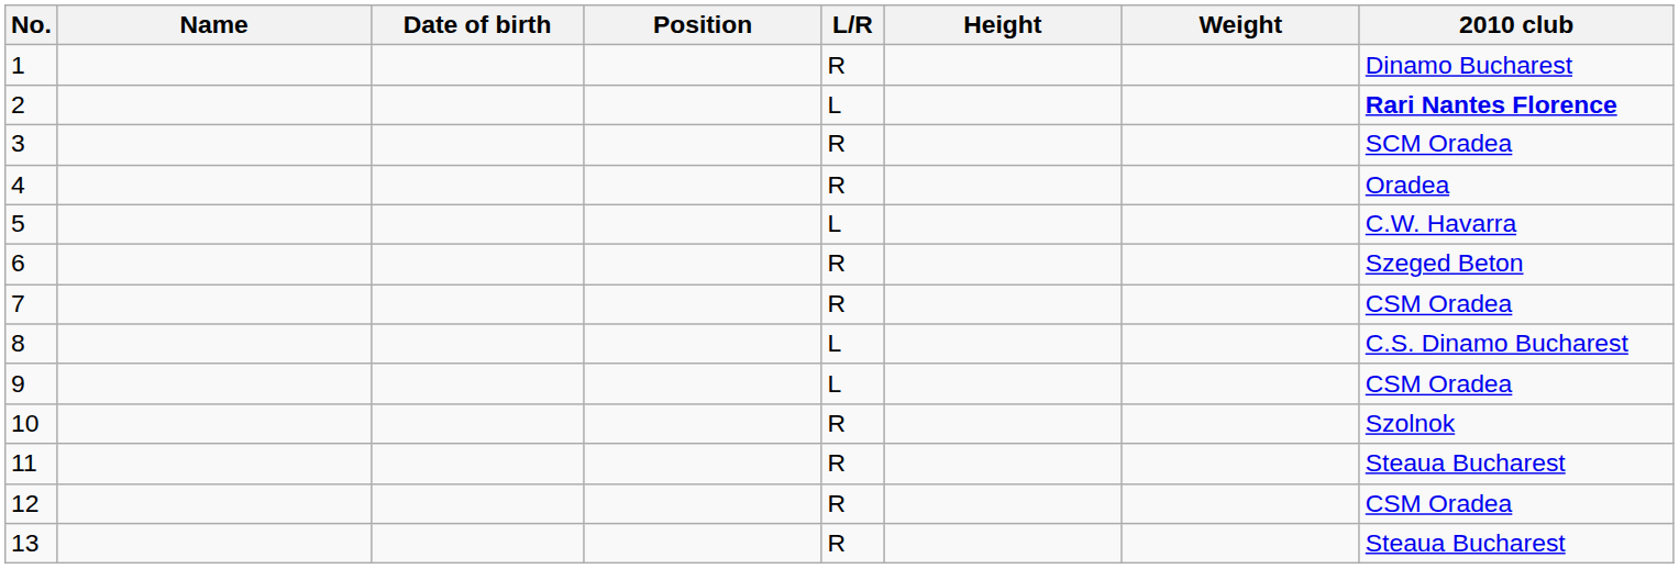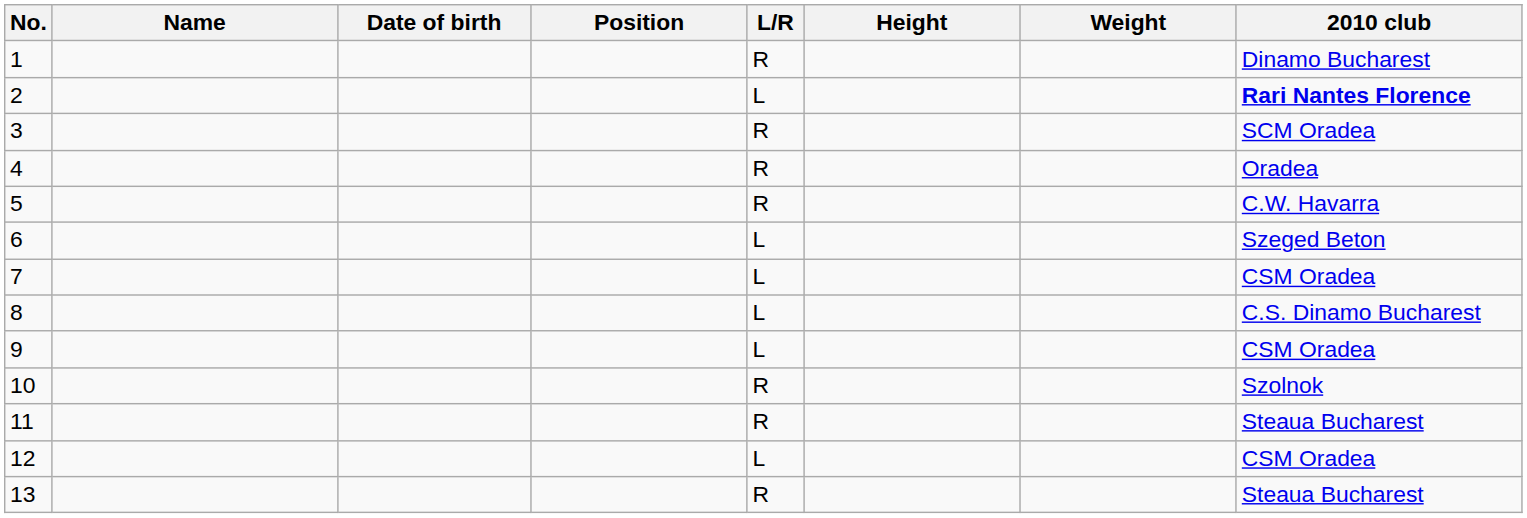5 | L/R: L -> R
6 | L/R: R -> L
7 | L/R: R -> L
12 | L/R: R -> L
